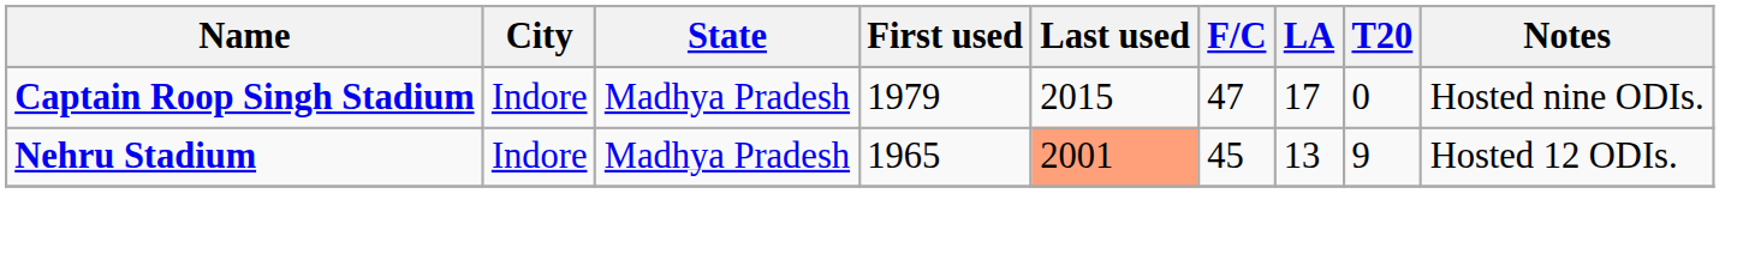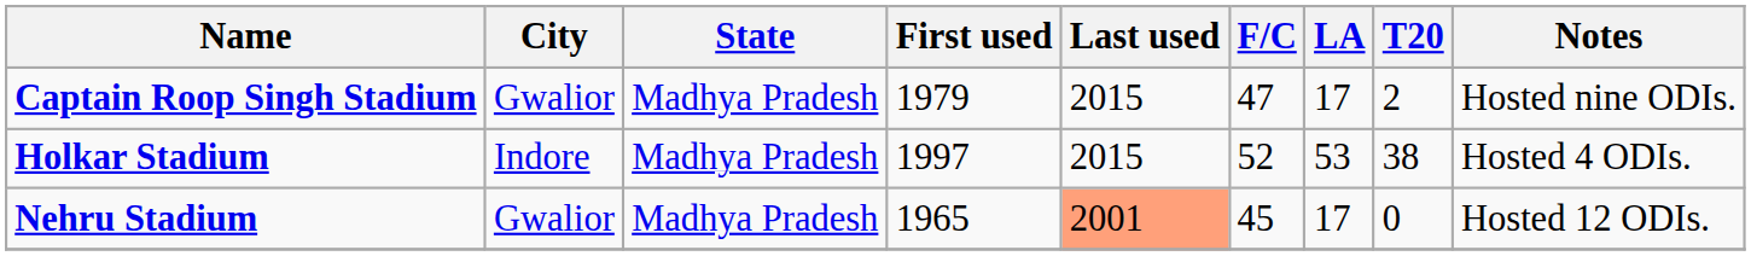Captain Roop Singh Stadium | City: Indore -> Gwalior
Captain Roop Singh Stadium | T20: 0 -> 2
+ row: Holkar Stadium | Indore | Madhya Pradesh | 1997 | 2015 | 52 | 53 | 38 | Hosted 4 ODIs.
Nehru Stadium | City: Indore -> Gwalior
Nehru Stadium | LA: 13 -> 17
Nehru Stadium | T20: 9 -> 0
